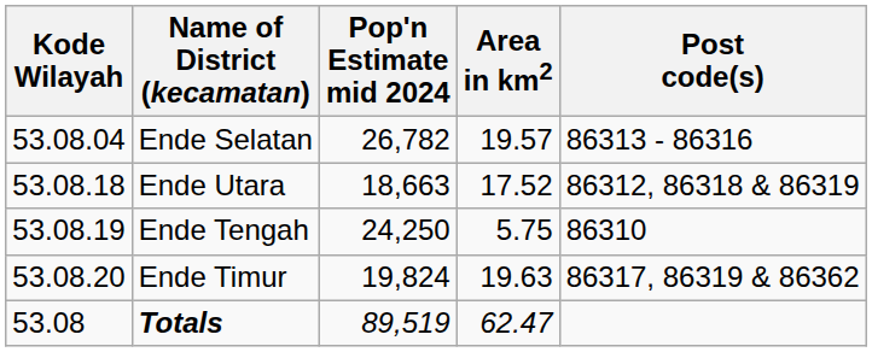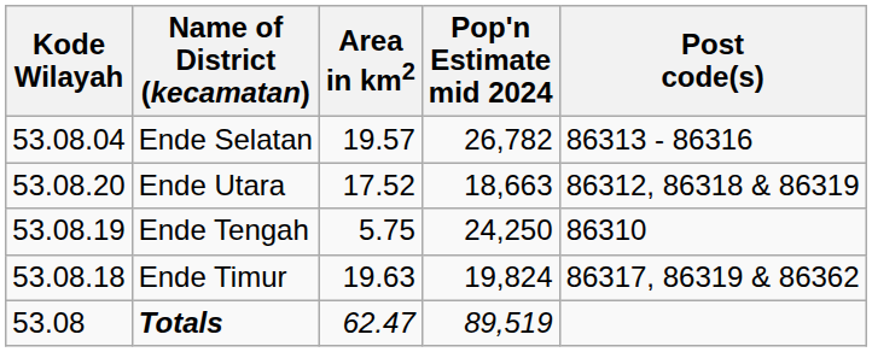columns swapped: Area in km2 <-> Pop'n Estimate mid 2024
Ende Utara | Kode Wilayah: 53.08.18 -> 53.08.20
Ende Timur | Kode Wilayah: 53.08.20 -> 53.08.18
